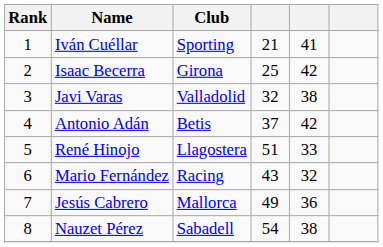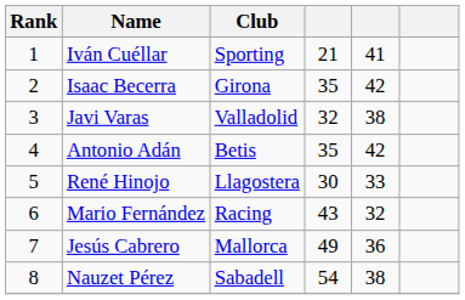Isaac Becerra | column 4: 25 -> 35
Antonio Adán | column 4: 37 -> 35
René Hinojo | column 4: 51 -> 30
